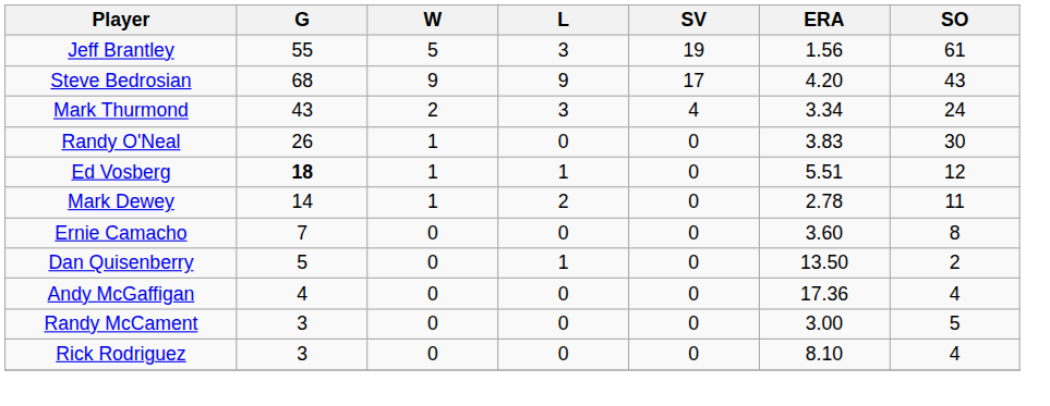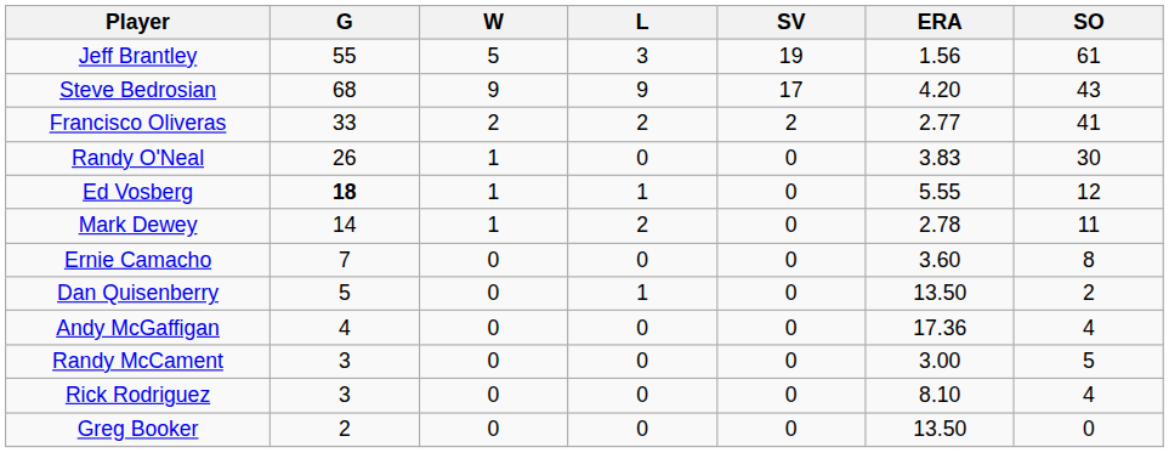- row: Mark Thurmond | 43 | 2 | 3 | 4 | 3.34 | 24
+ row: Francisco Oliveras | 33 | 2 | 2 | 2 | 2.77 | 41
Ed Vosberg | ERA: 5.51 -> 5.55
+ row: Greg Booker | 2 | 0 | 0 | 0 | 13.50 | 0
